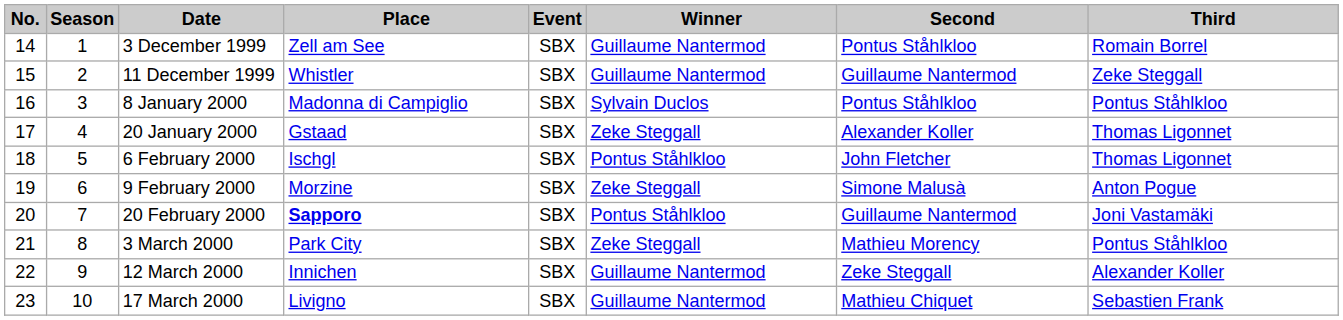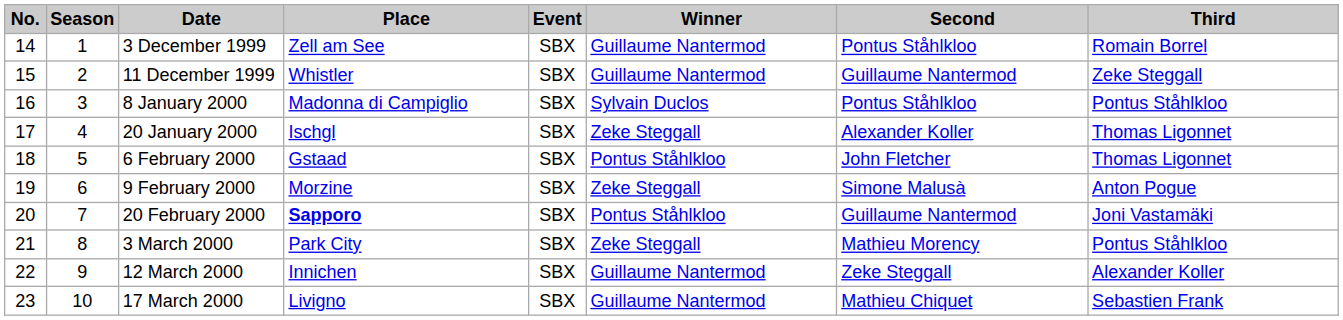20 January 2000 | Place: Gstaad -> Ischgl
6 February 2000 | Place: Ischgl -> Gstaad
